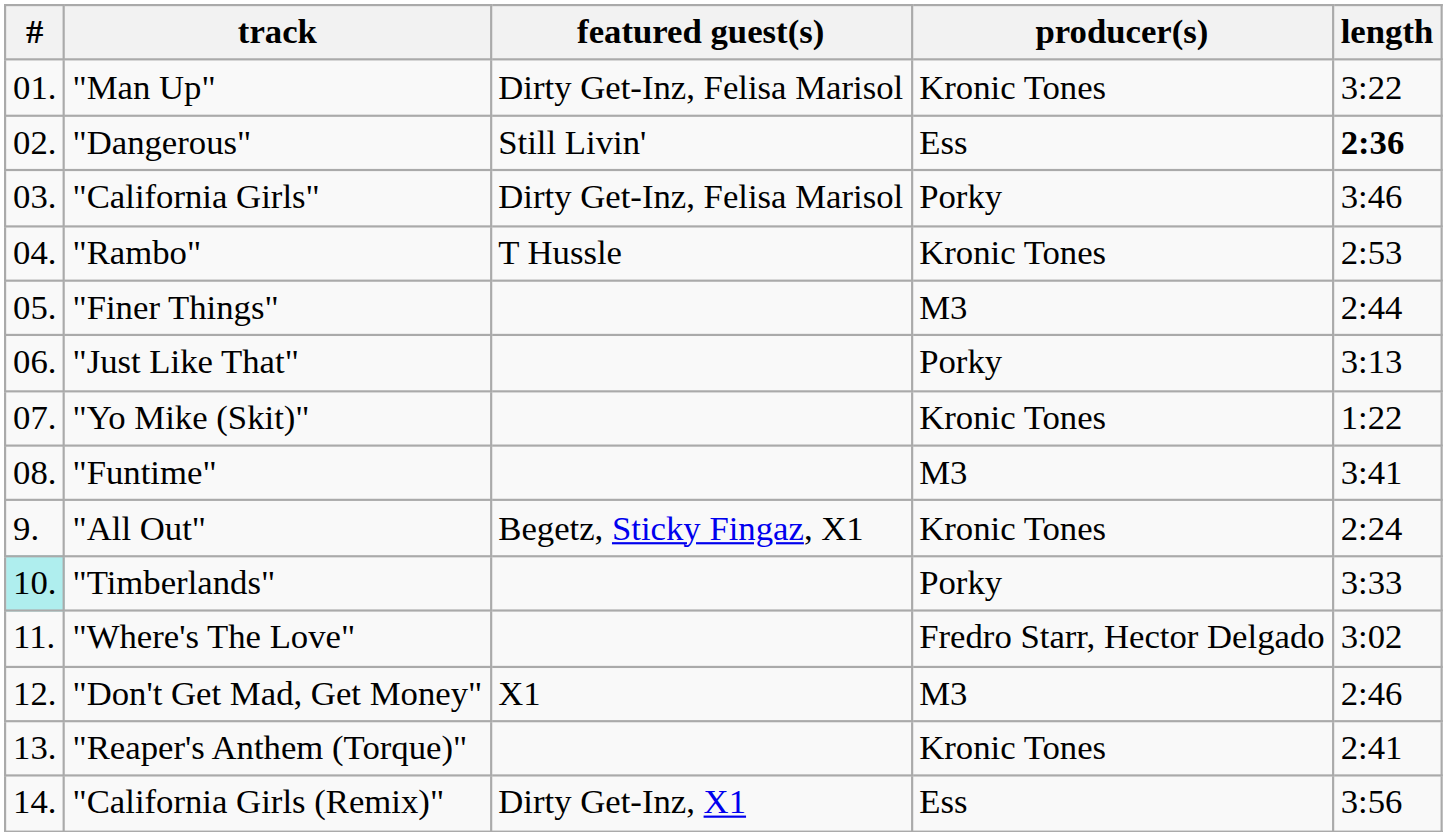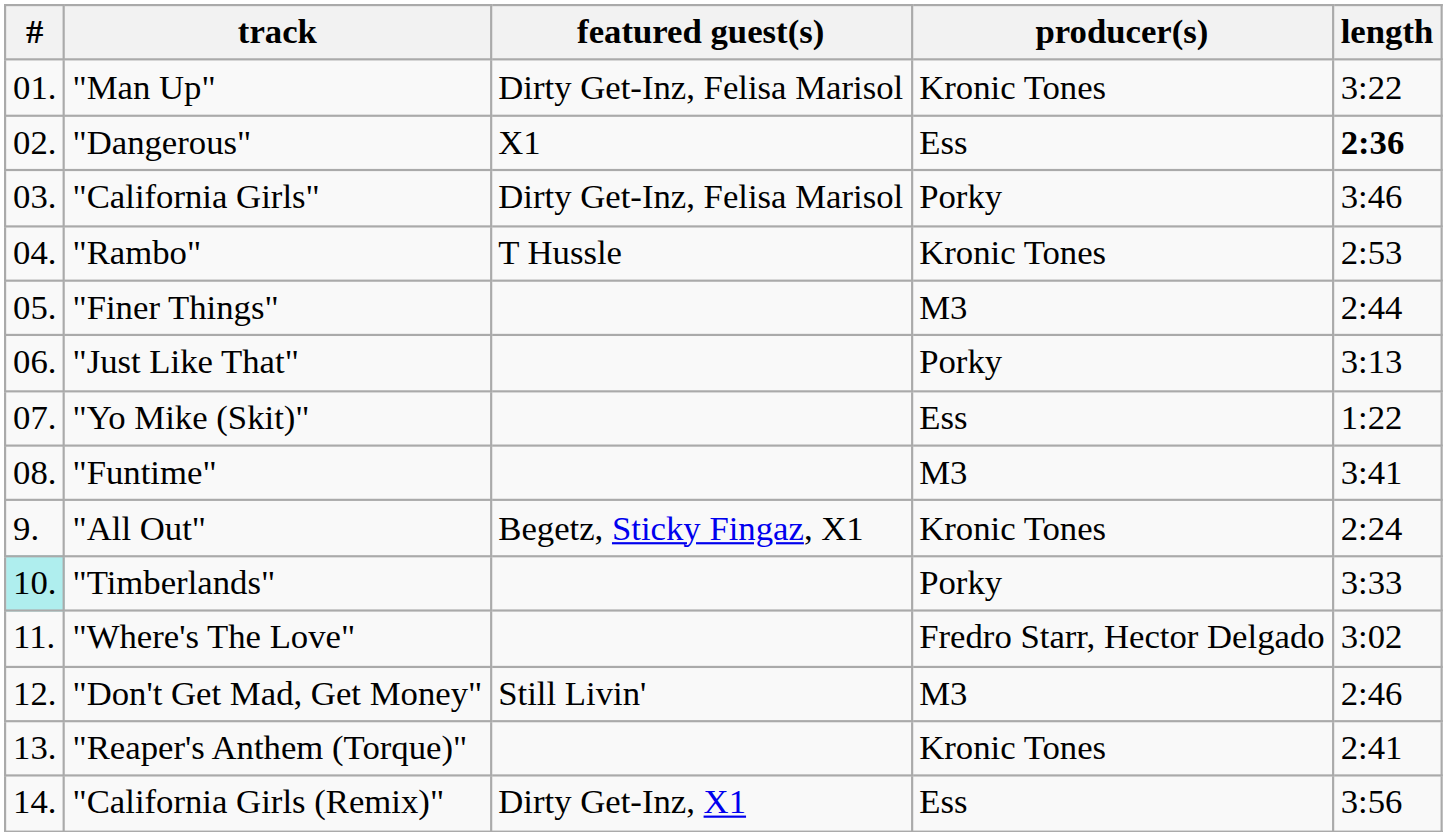"Dangerous" | featured guest(s): Still Livin' -> X1
"Yo Mike (Skit)" | producer(s): Kronic Tones -> Ess
"Don't Get Mad, Get Money" | featured guest(s): X1 -> Still Livin'
